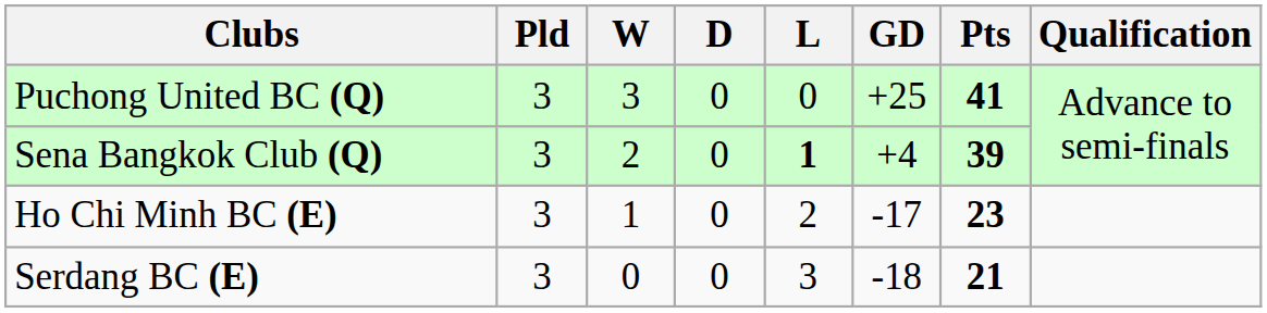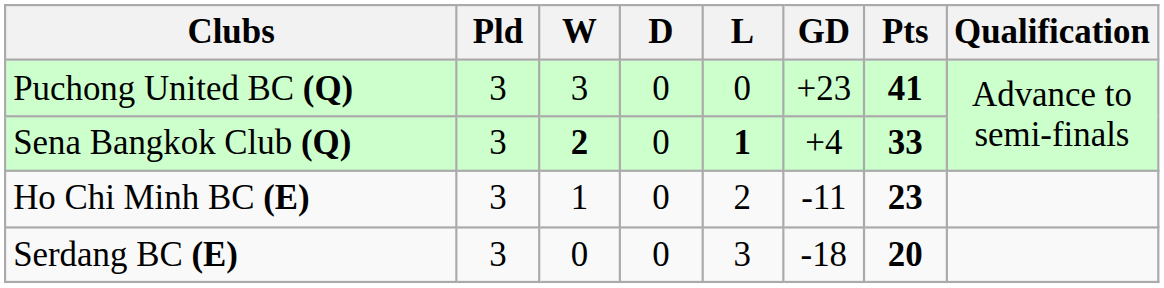Puchong United BC (Q) | GD: +25 -> +23
Sena Bangkok Club (Q) | W: normal -> bold
Sena Bangkok Club (Q) | Pts: 39 -> 33
Ho Chi Minh BC (E) | GD: -17 -> -11
Serdang BC (E) | Pts: 21 -> 20
